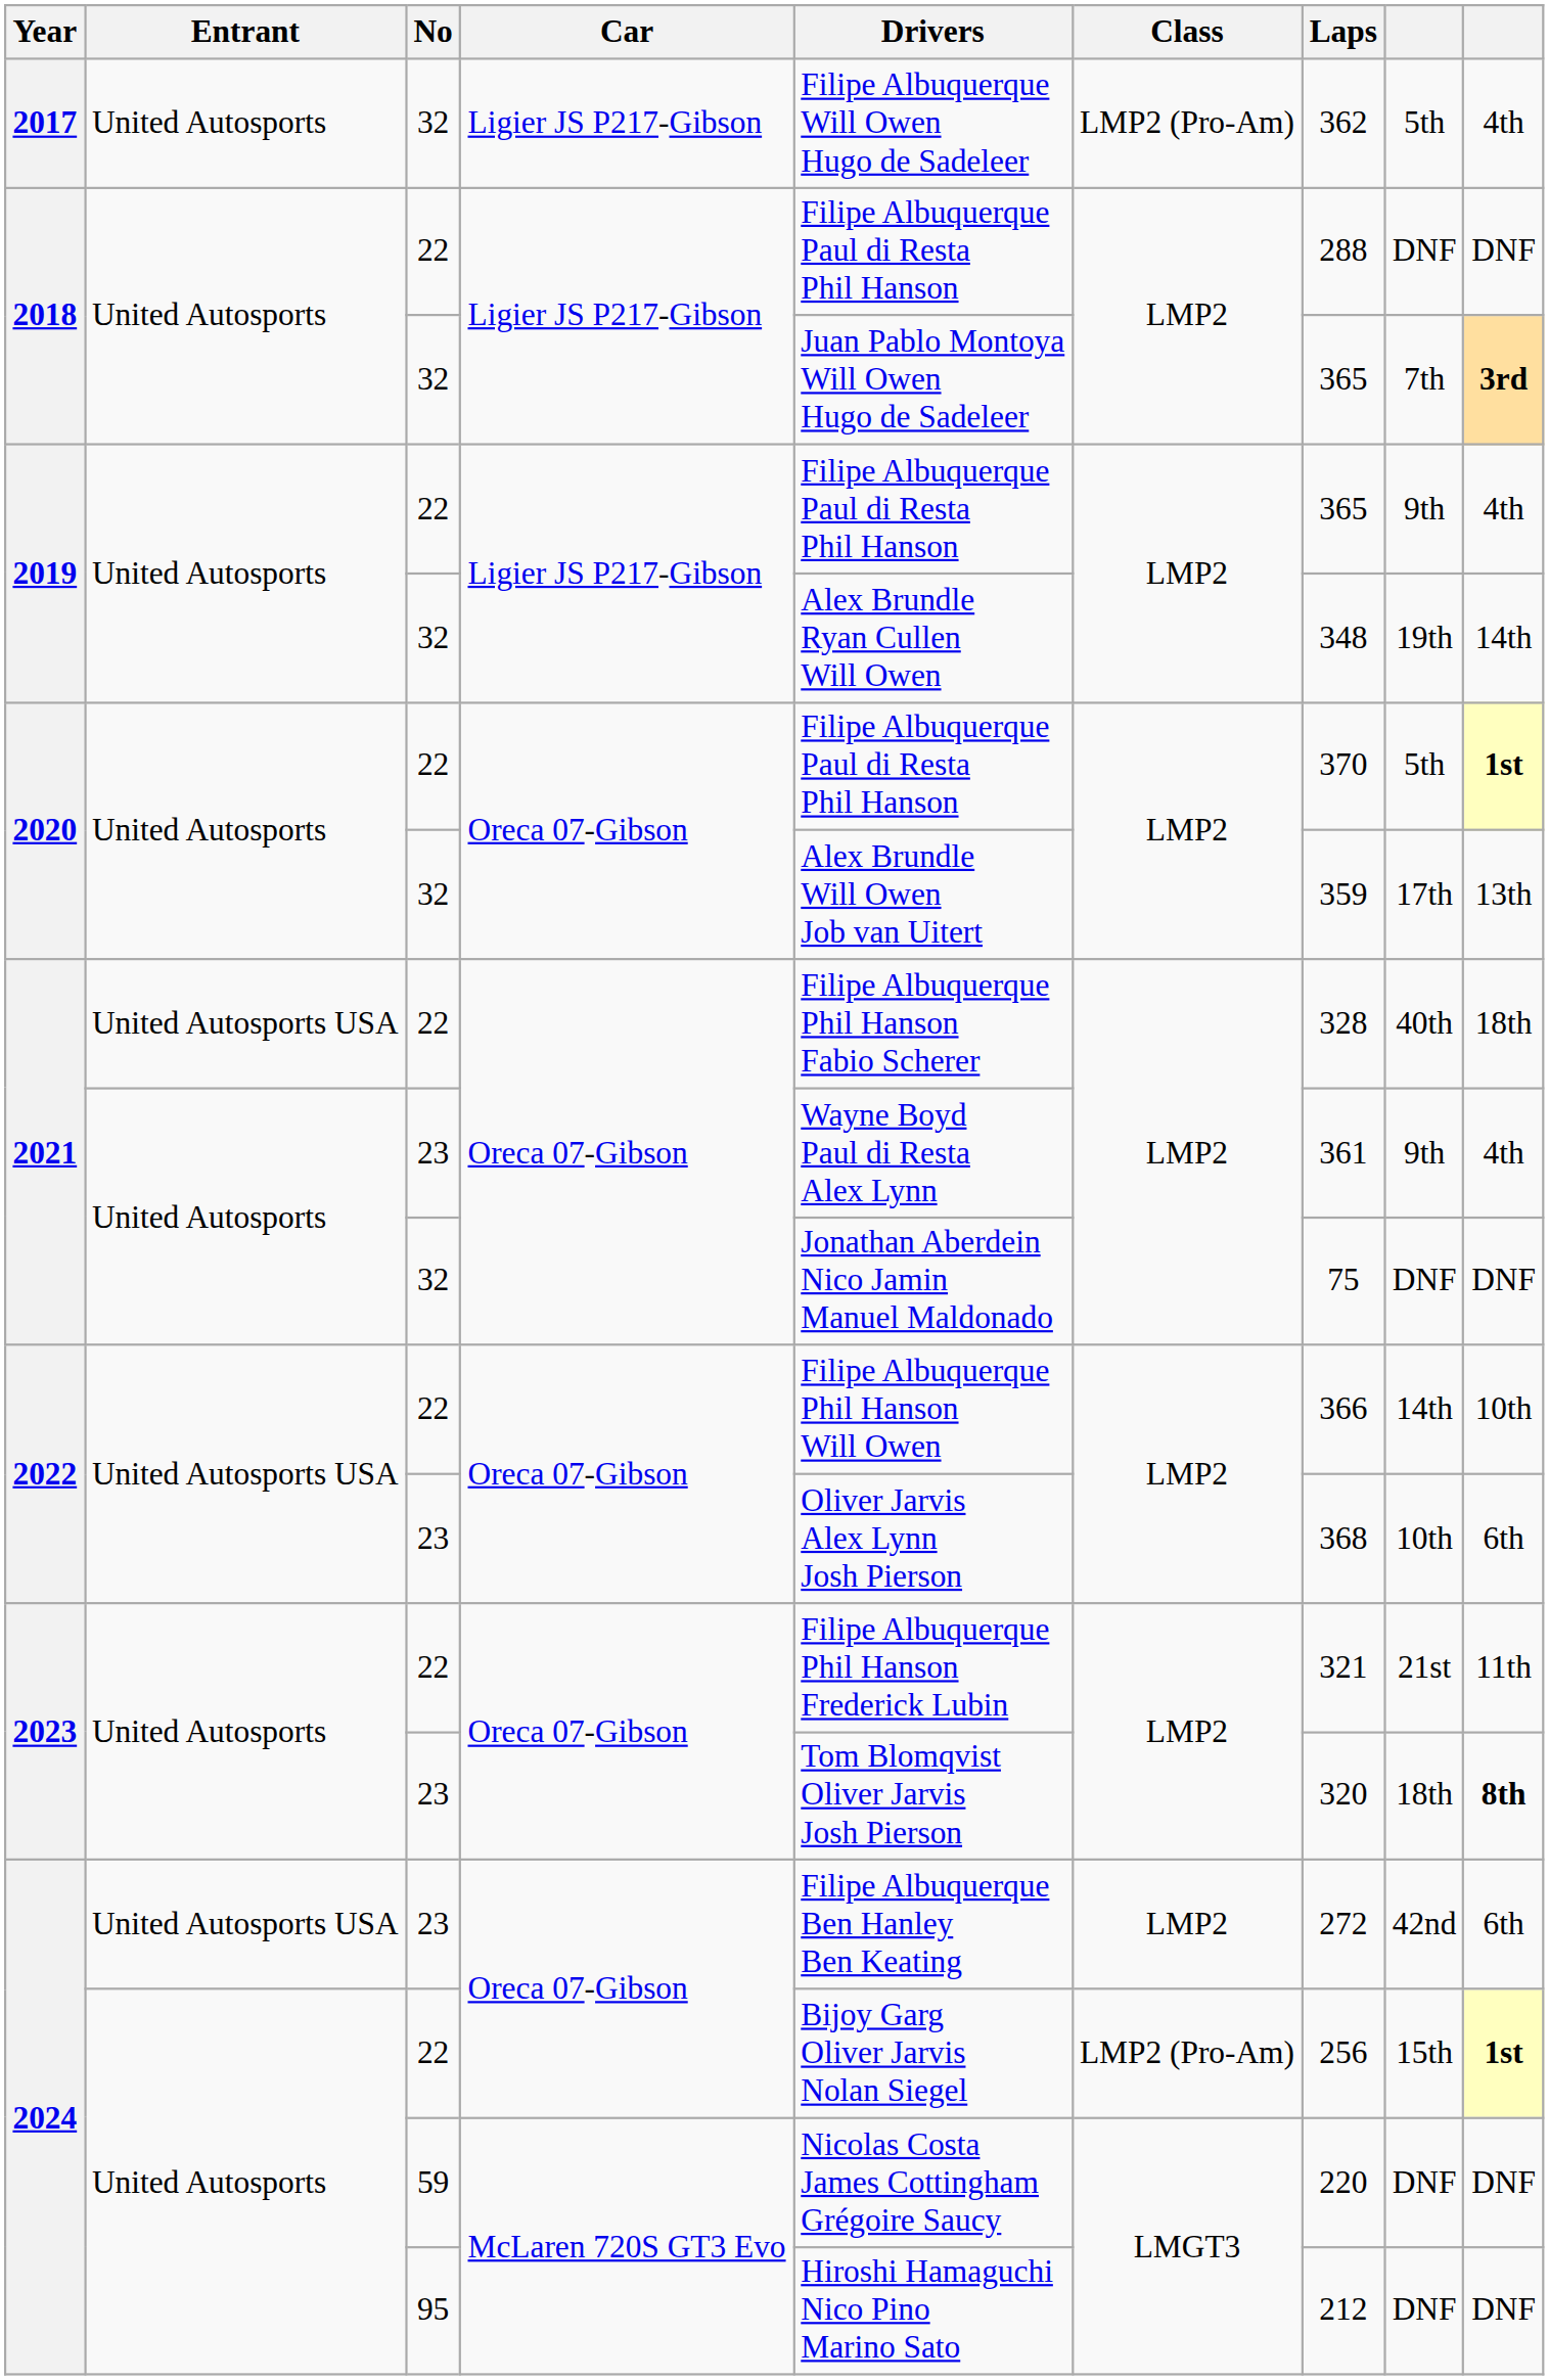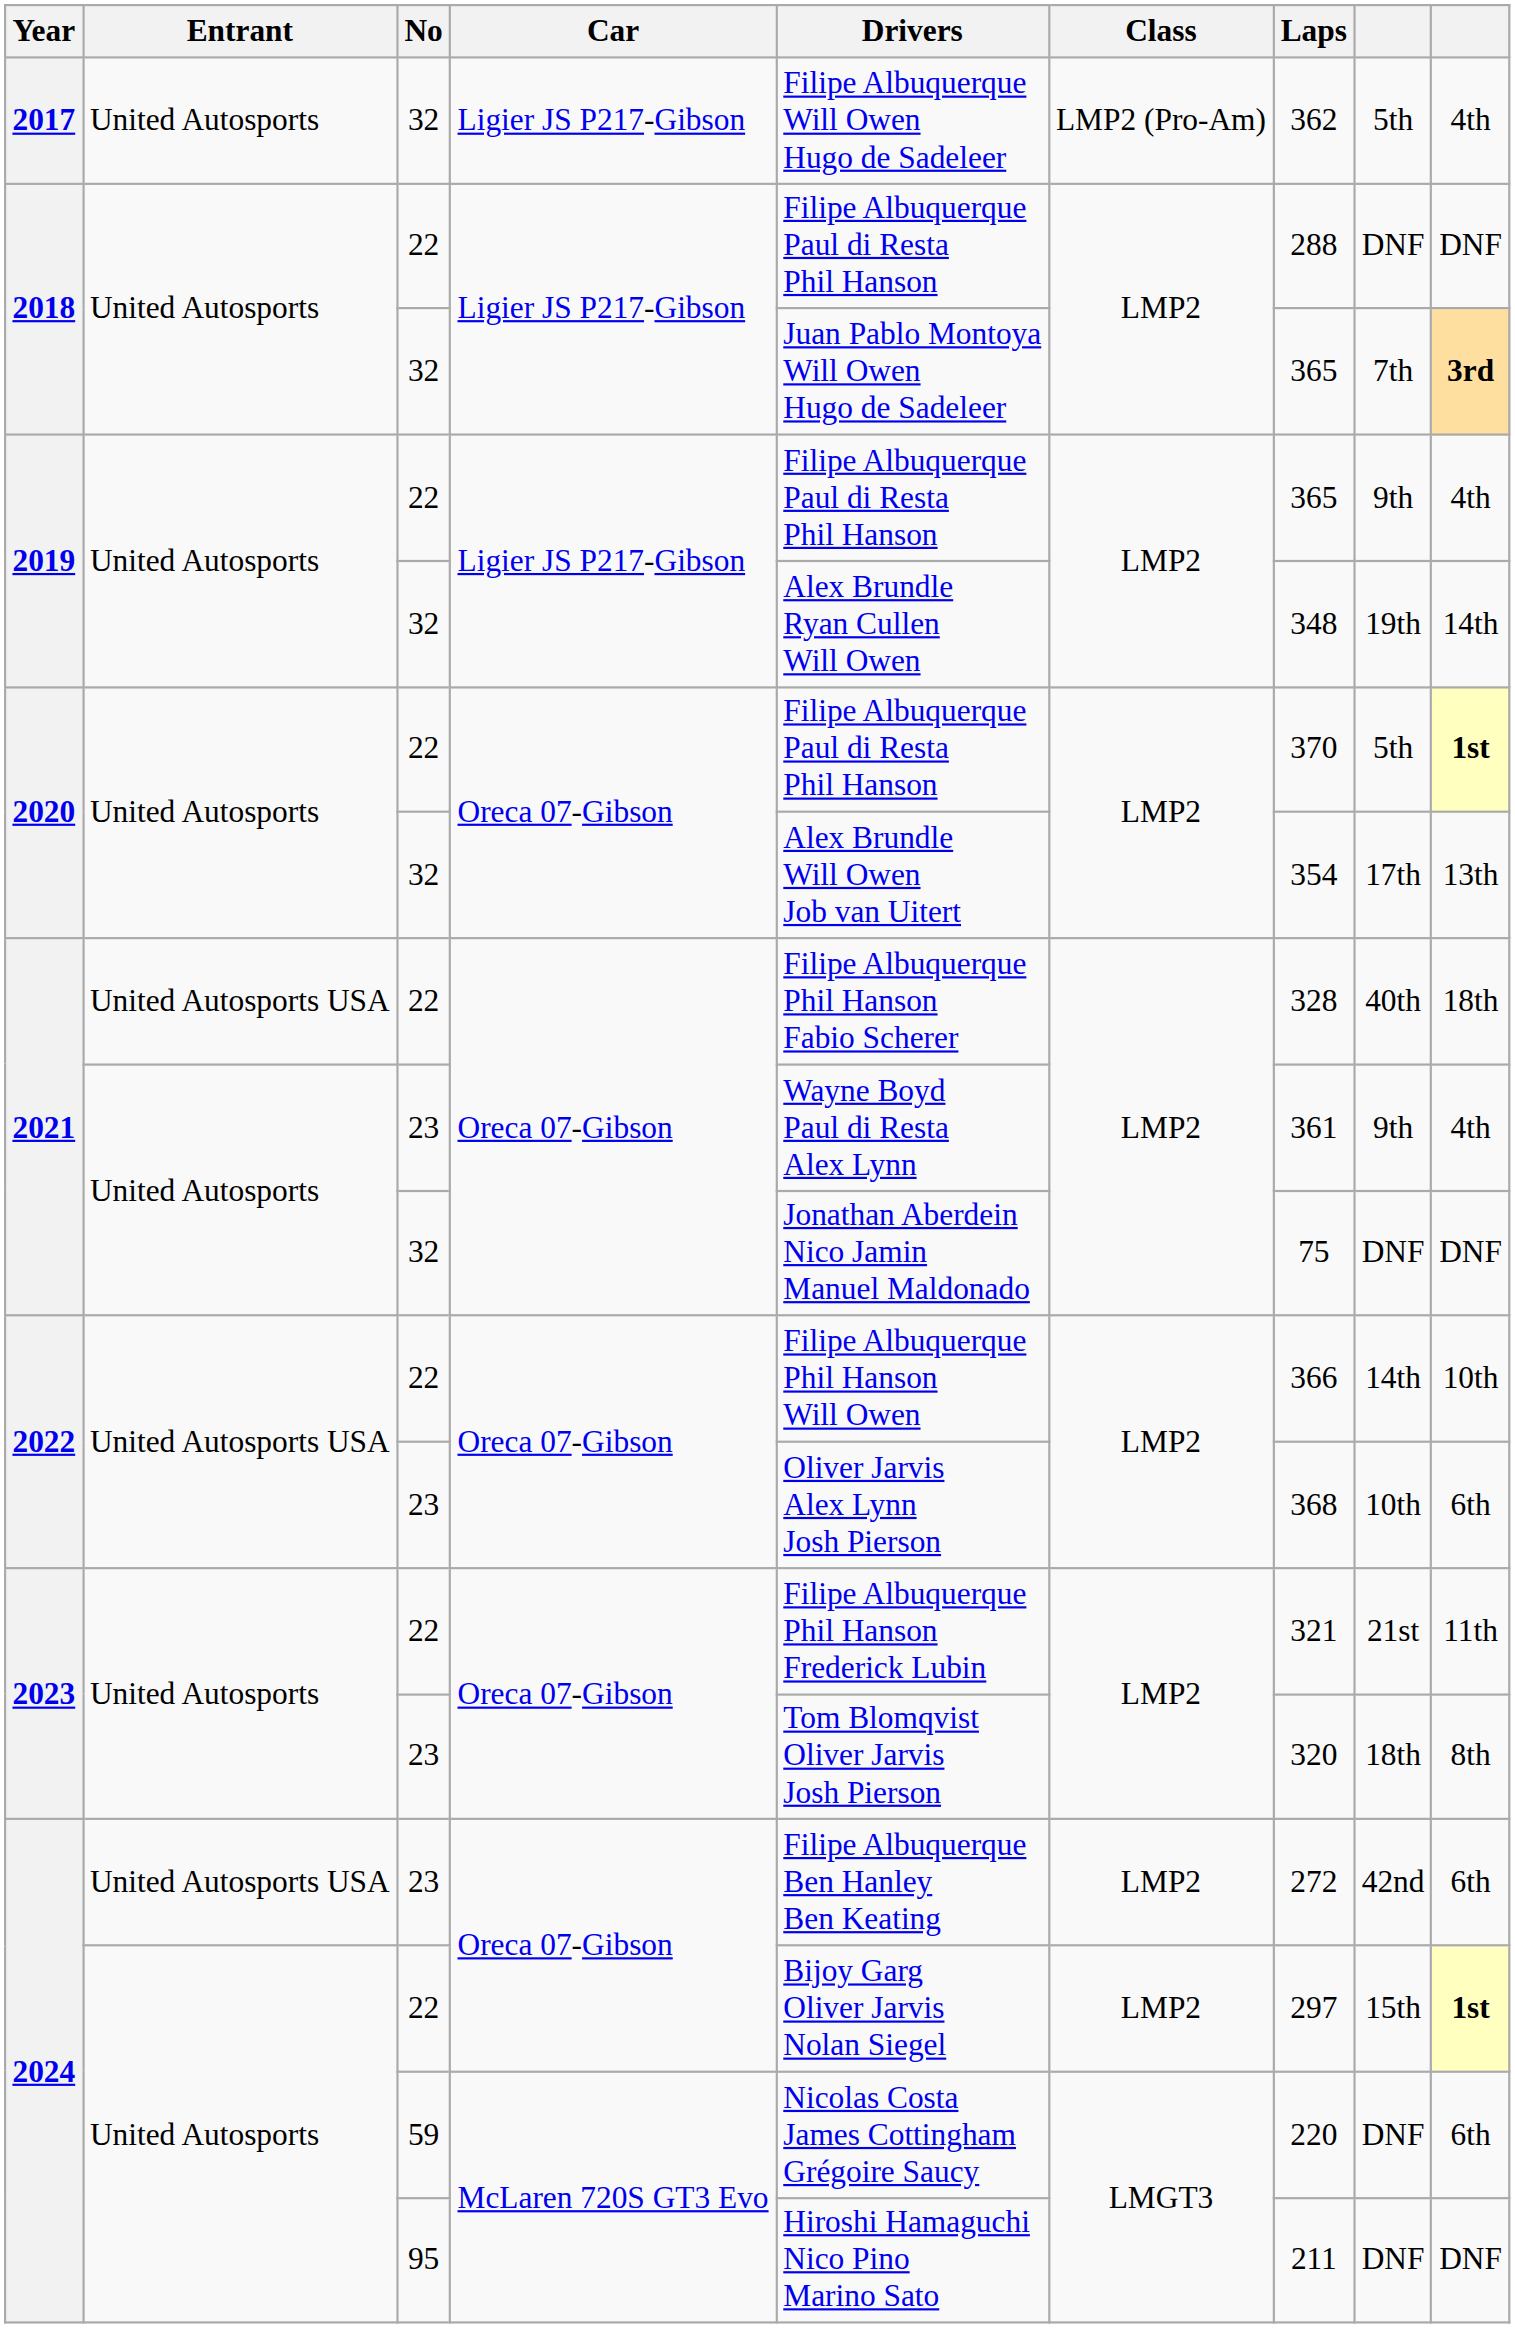2020 / 32 | Laps: 359 -> 354
2023 / 23 | column 9: bold -> normal
2024 / 22 | Class: LMP2 (Pro-Am) -> LMP2
2024 / 22 | Laps: 256 -> 297
2024 / 59 | column 9: DNF -> 6th
2024 / 95 | Laps: 212 -> 211
